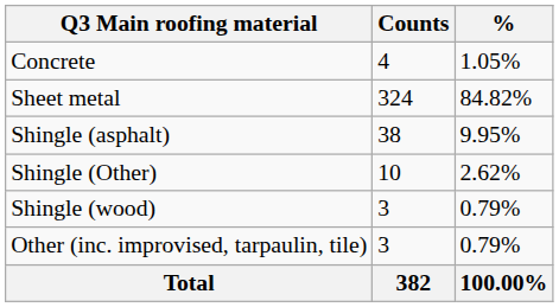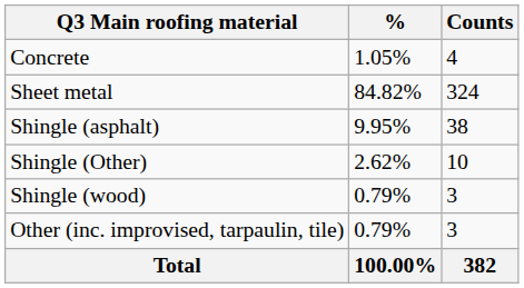columns swapped: Counts <-> %
